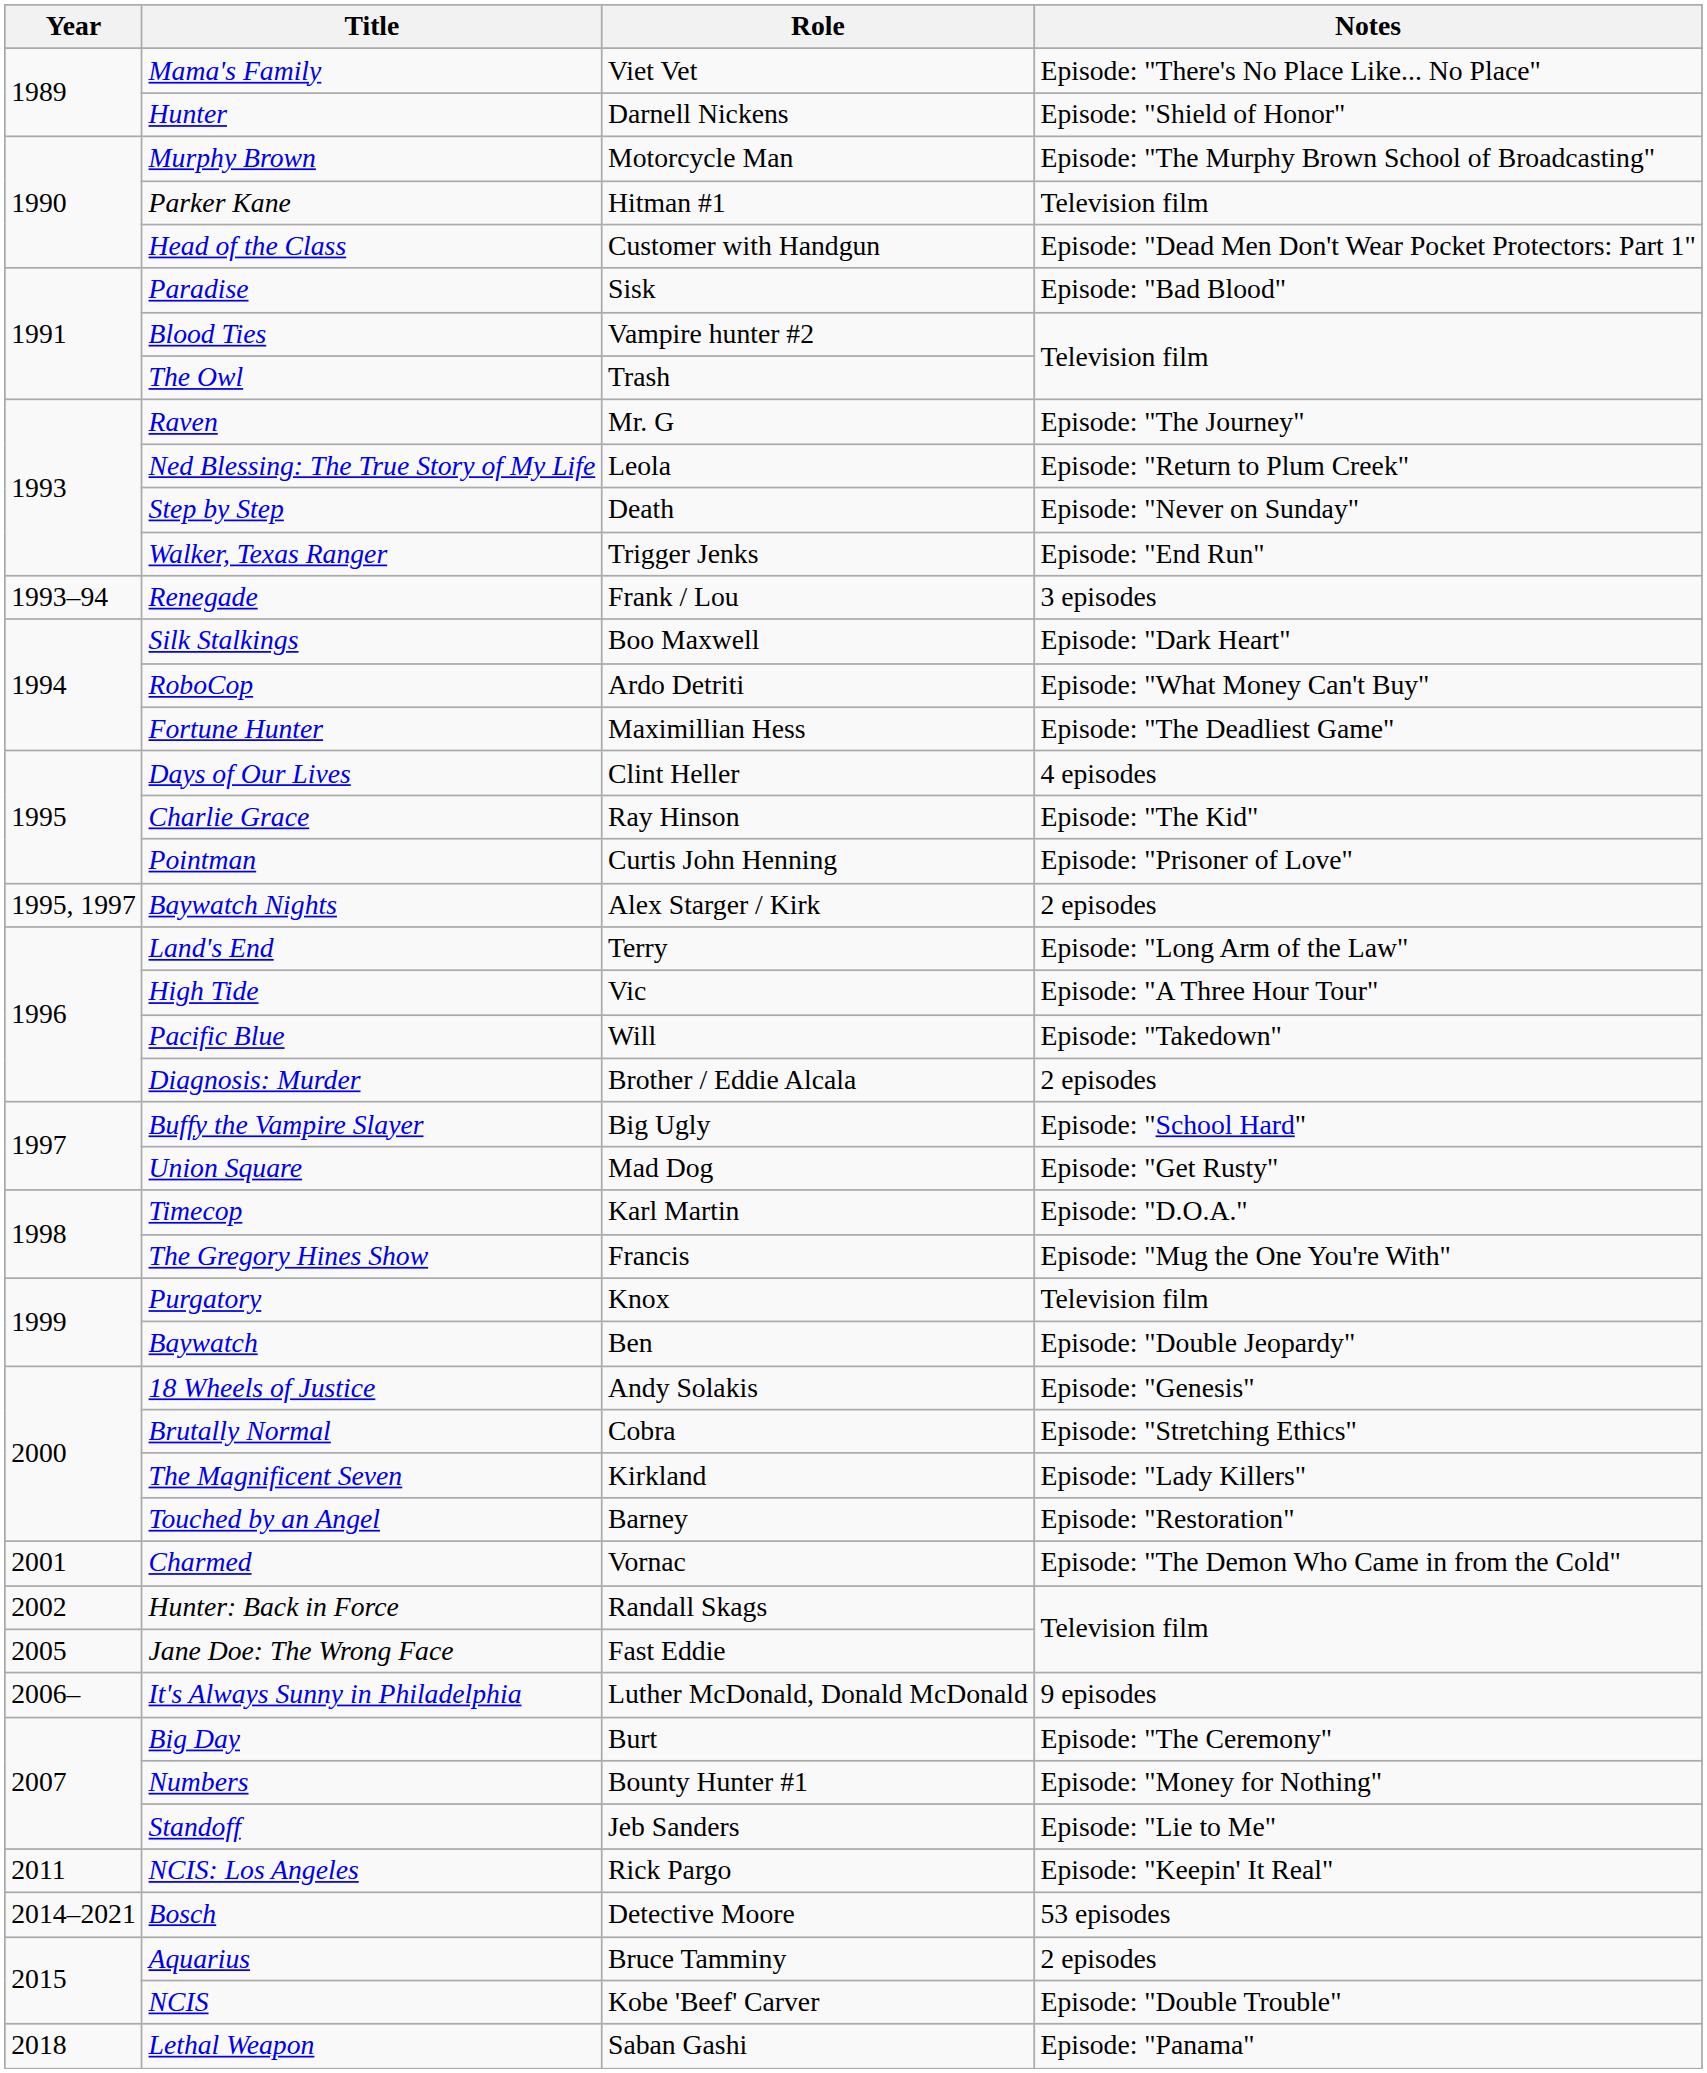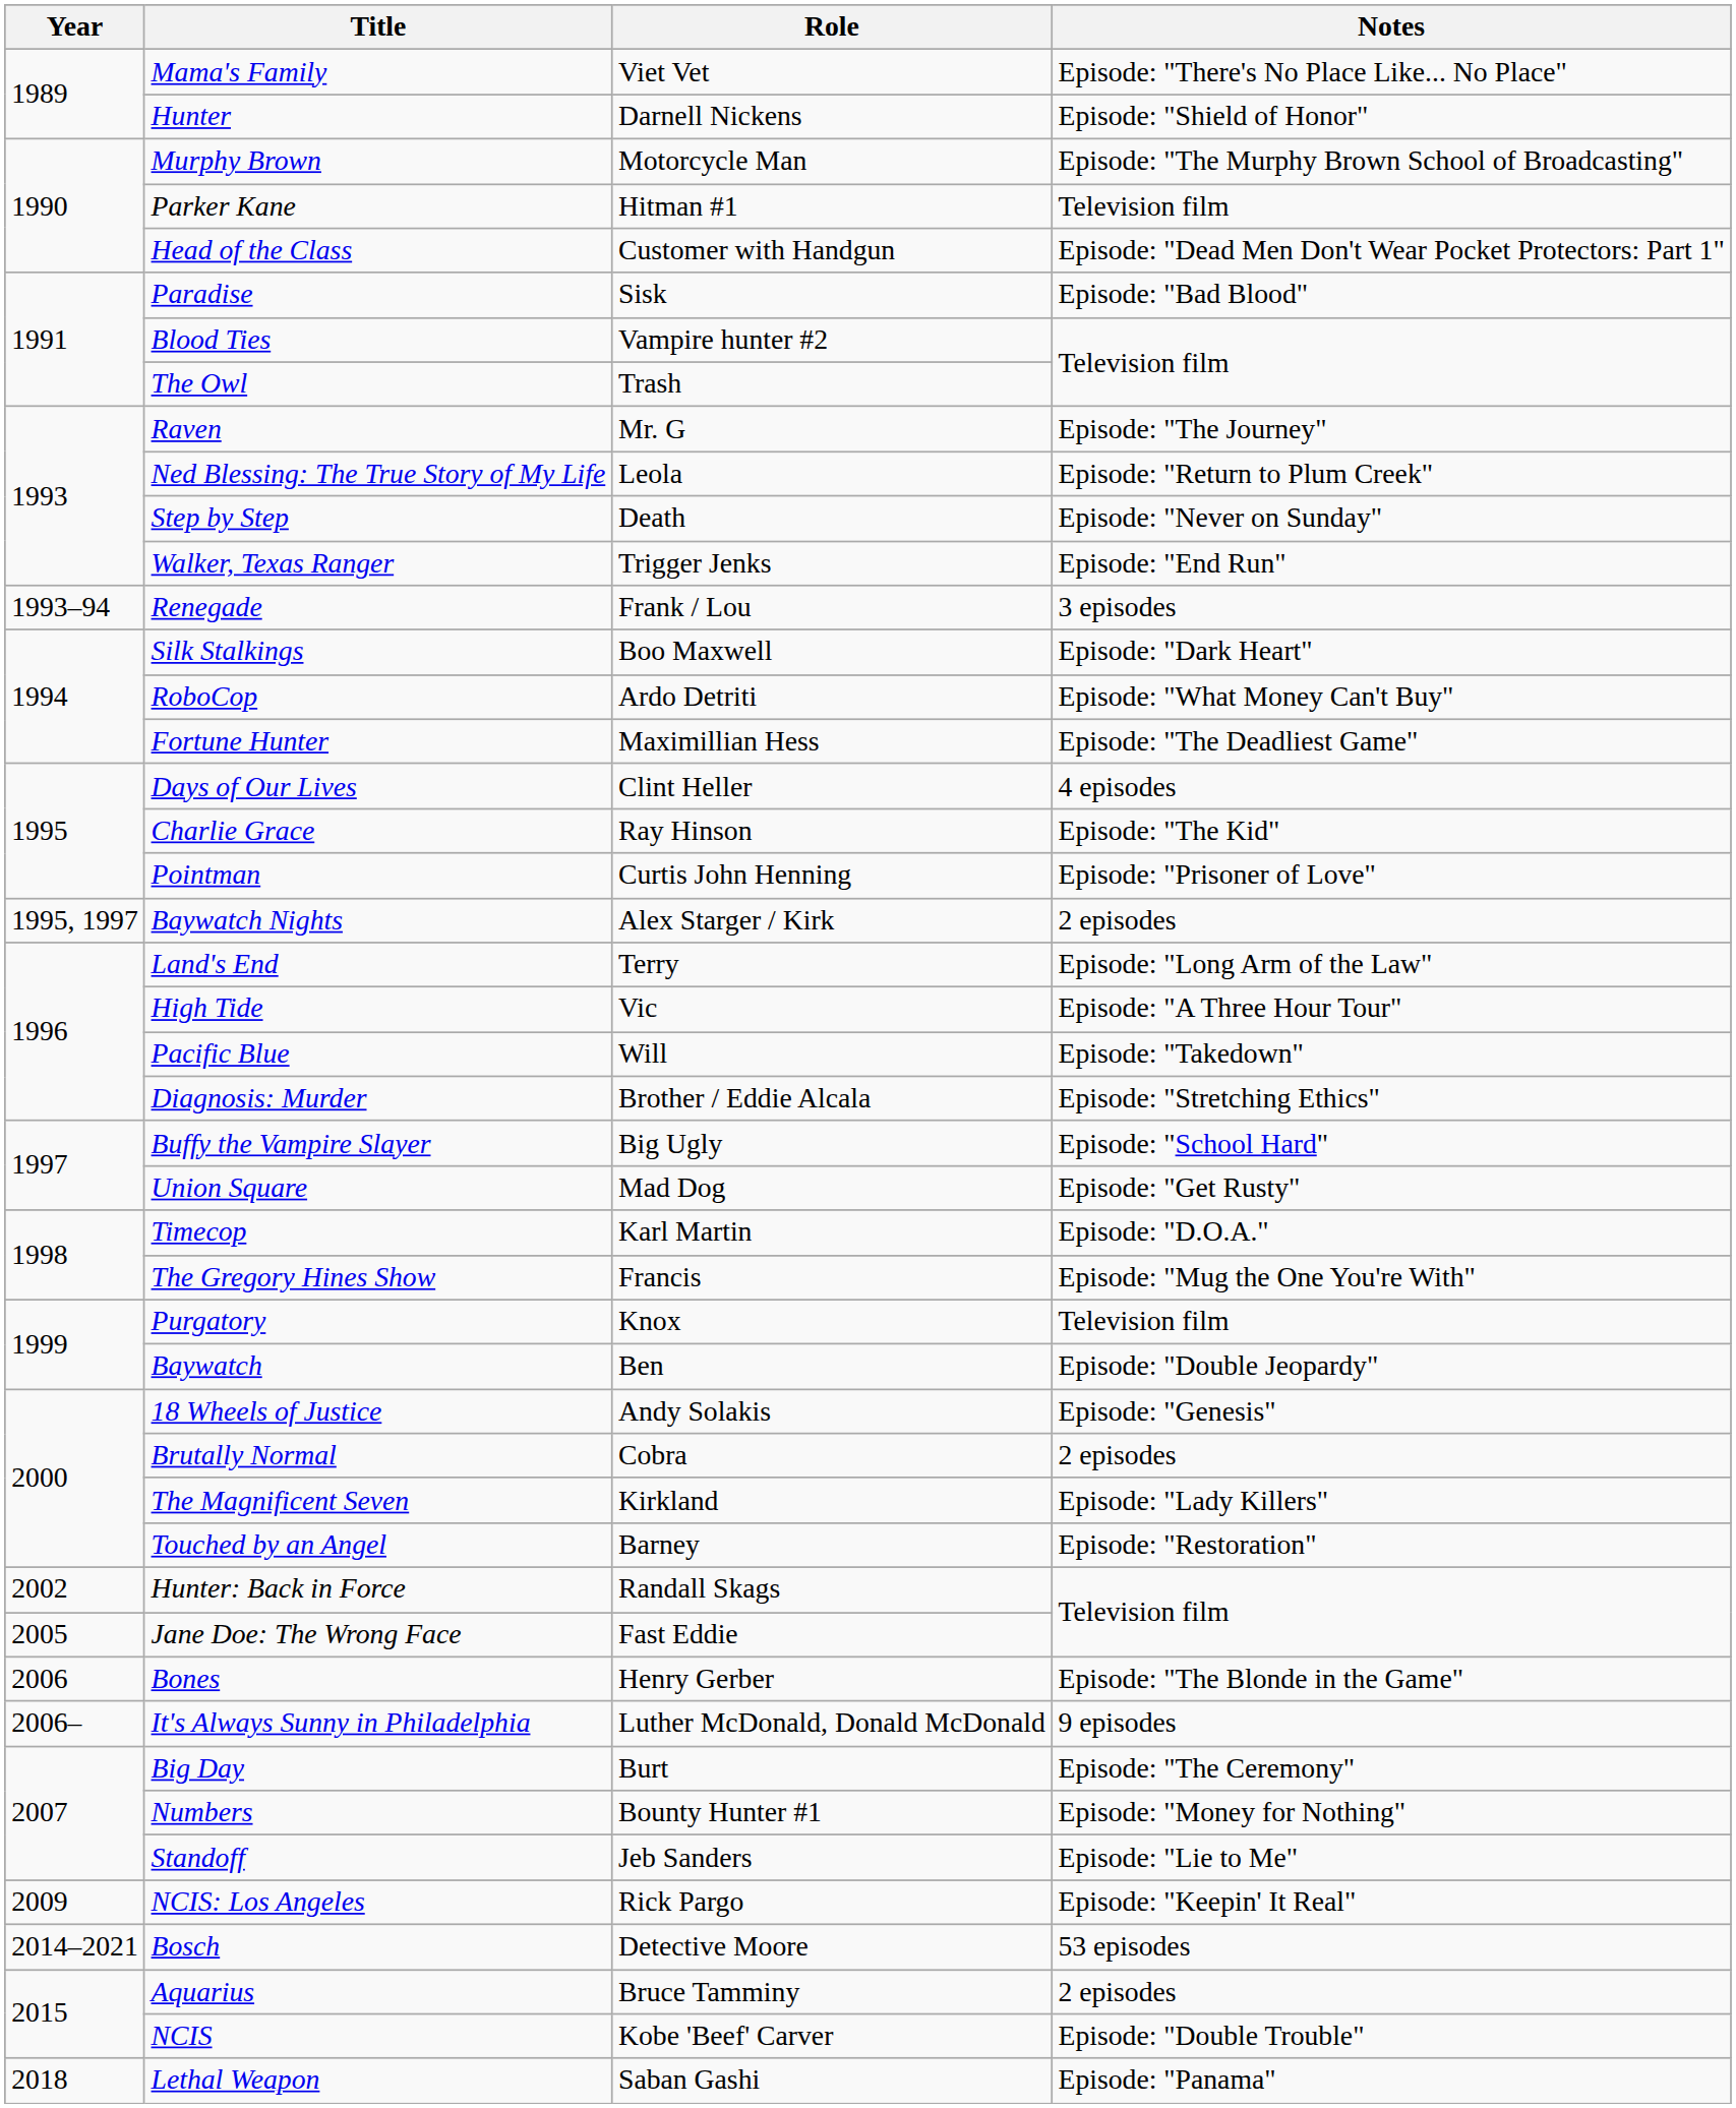Diagnosis: Murder | Notes: 2 episodes -> Episode: "Stretching Ethics"
Brutally Normal | Notes: Episode: "Stretching Ethics" -> 2 episodes
- row: 2001 | Charmed | Vornac | Episode: "The Demon Who Came in from the Cold"
+ row: 2006 | Bones | Henry Gerber | Episode: "The Blonde in the Game"
NCIS: Los Angeles | Year: 2011 -> 2009
